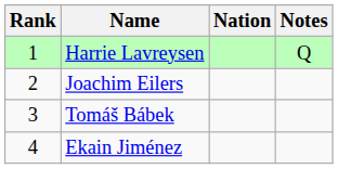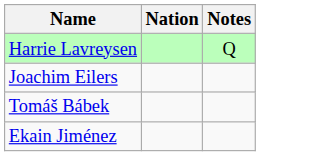- column: Rank | 1 | 2 | 3 | 4
